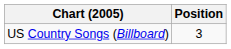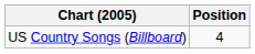US Country Songs (Billboard) | Position: 3 -> 4
